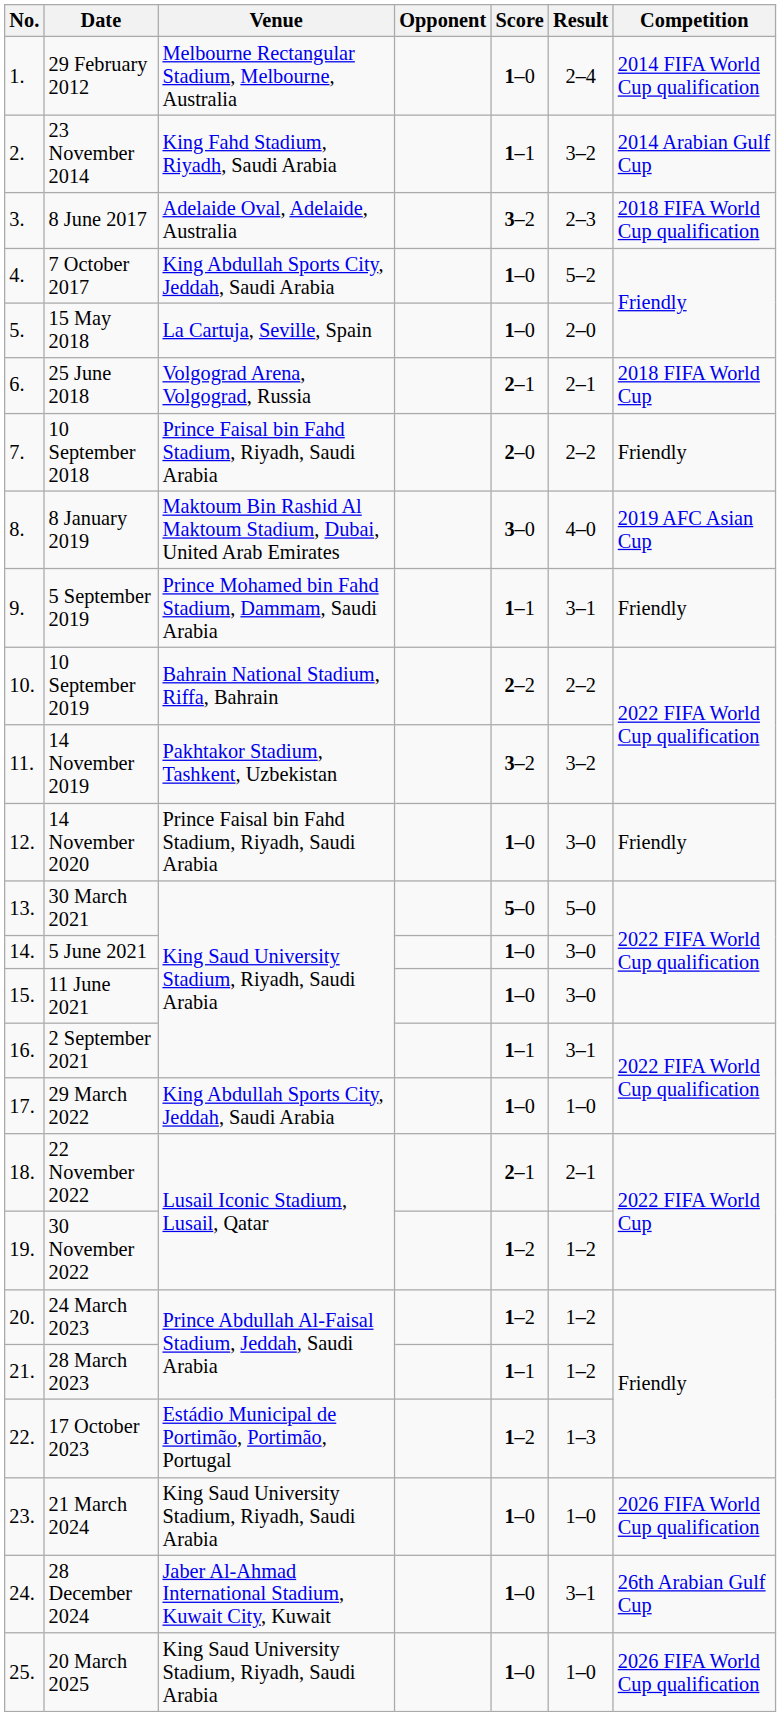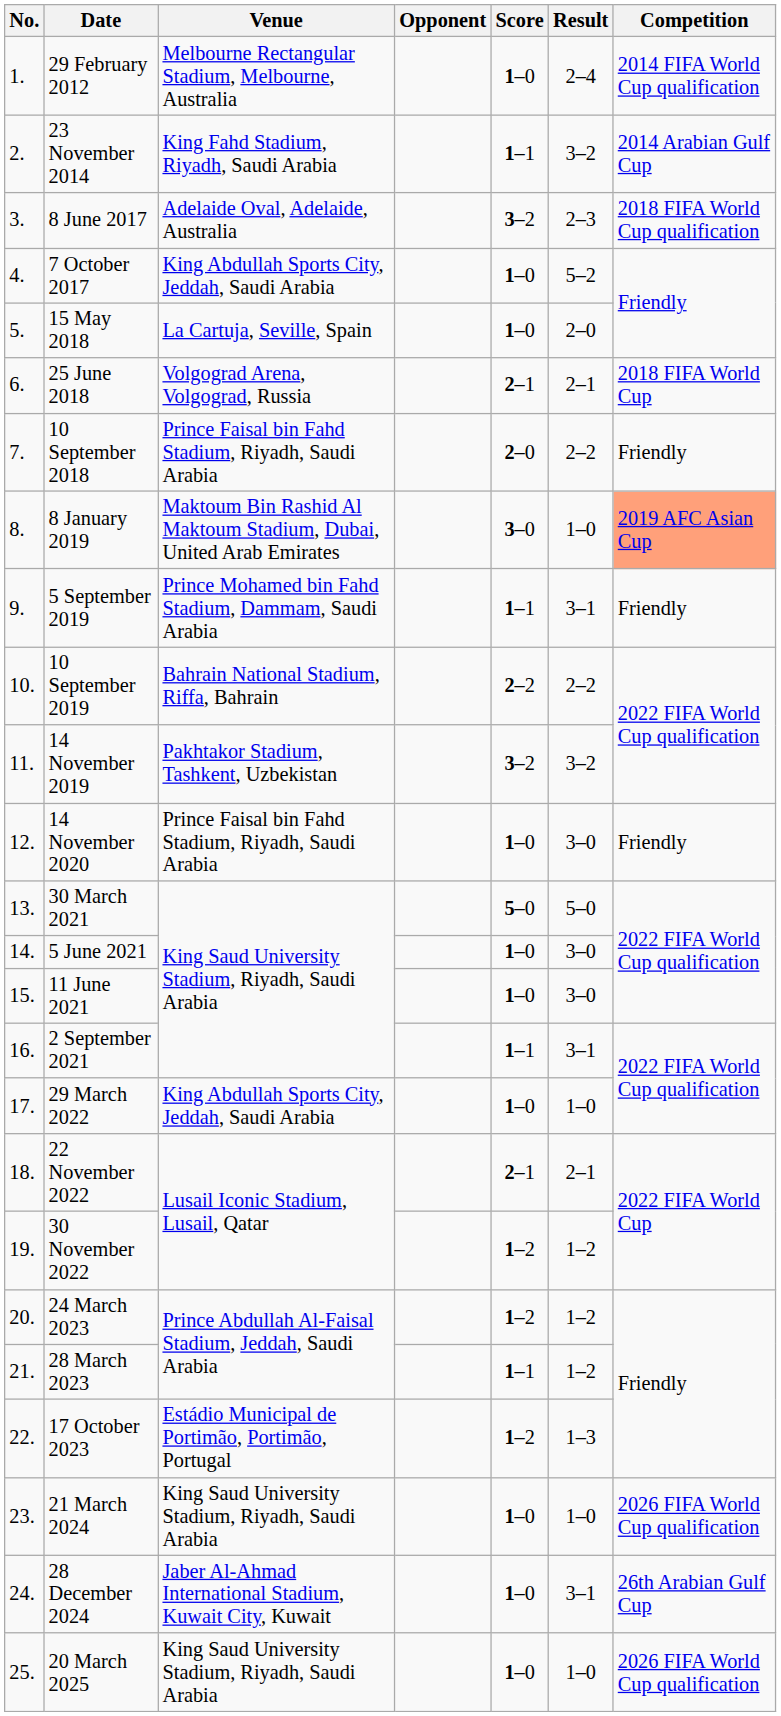8 January 2019 | Result: 4–0 -> 1–0
8 January 2019 | Competition: no background -> lightsalmon background
